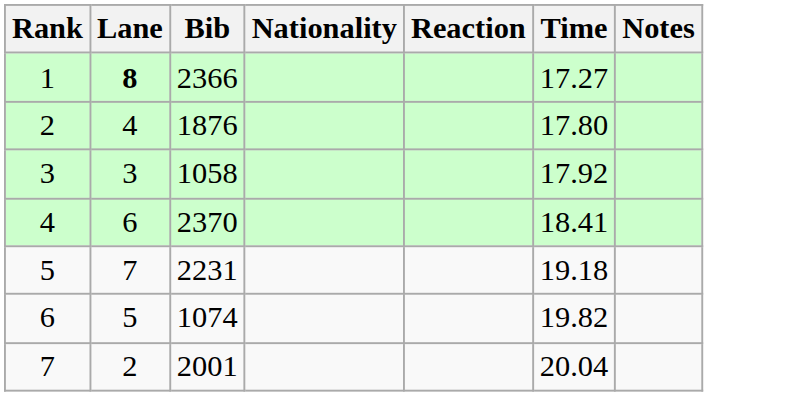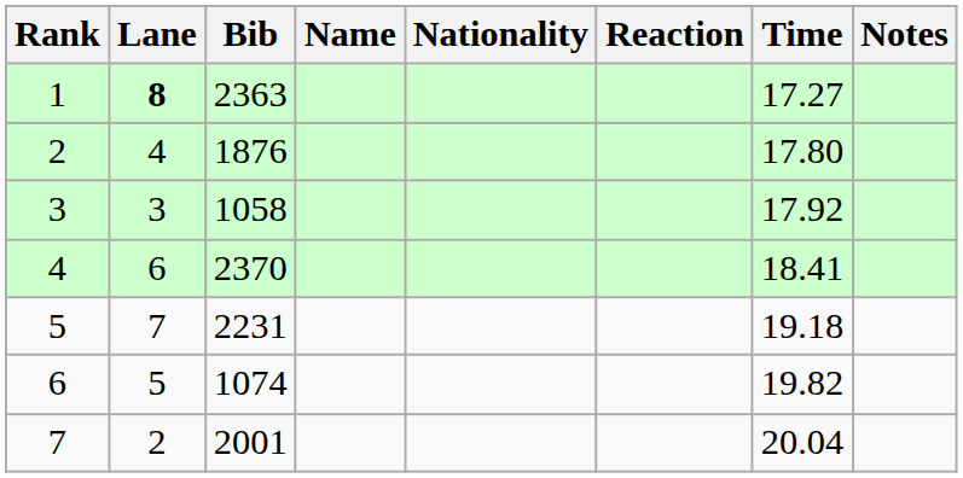+ column: Name
1 | Bib: 2366 -> 2363
